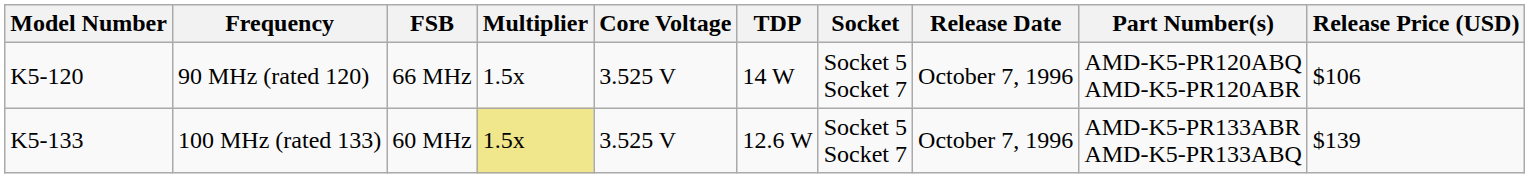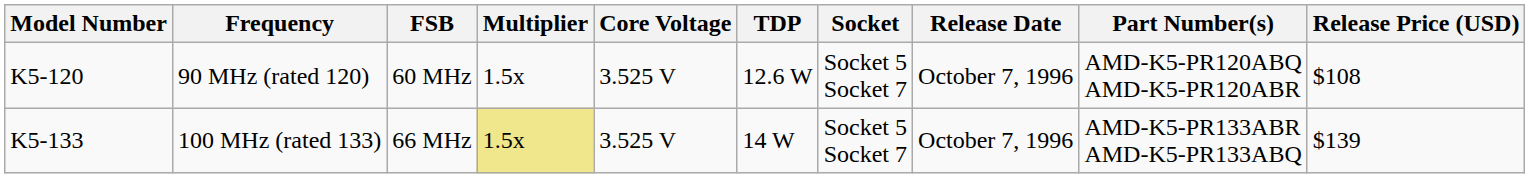90 MHz (rated 120) | FSB: 66 MHz -> 60 MHz
90 MHz (rated 120) | TDP: 14 W -> 12.6 W
90 MHz (rated 120) | Release Price (USD): $106 -> $108
100 MHz (rated 133) | FSB: 60 MHz -> 66 MHz
100 MHz (rated 133) | TDP: 12.6 W -> 14 W
